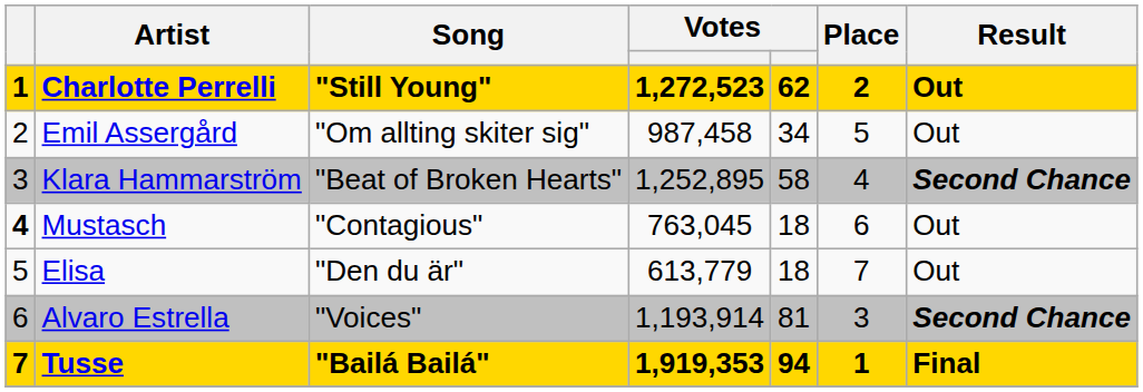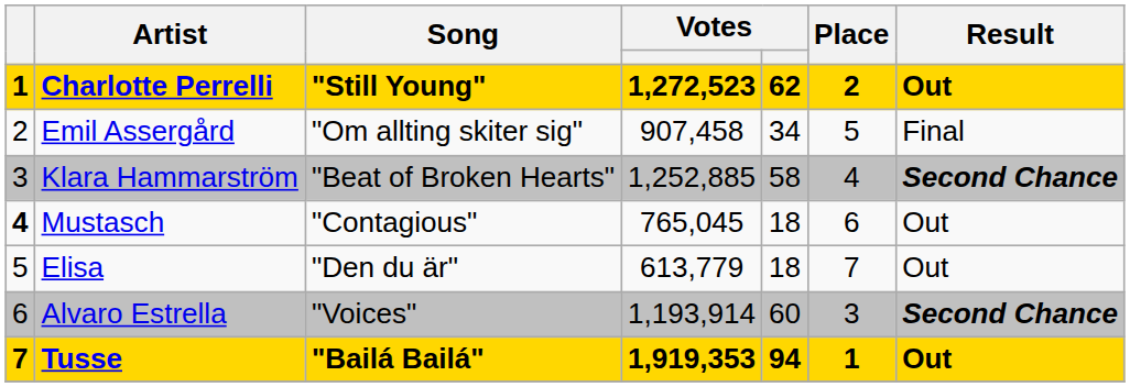Emil Assergård | column 4: 987,458 -> 907,458
Emil Assergård | Result: Out -> Final
Klara Hammarström | column 4: 1,252,895 -> 1,252,885
Mustasch | column 4: 763,045 -> 765,045
Alvaro Estrella | column 5: 81 -> 60
Tusse | Result: Final -> Out
